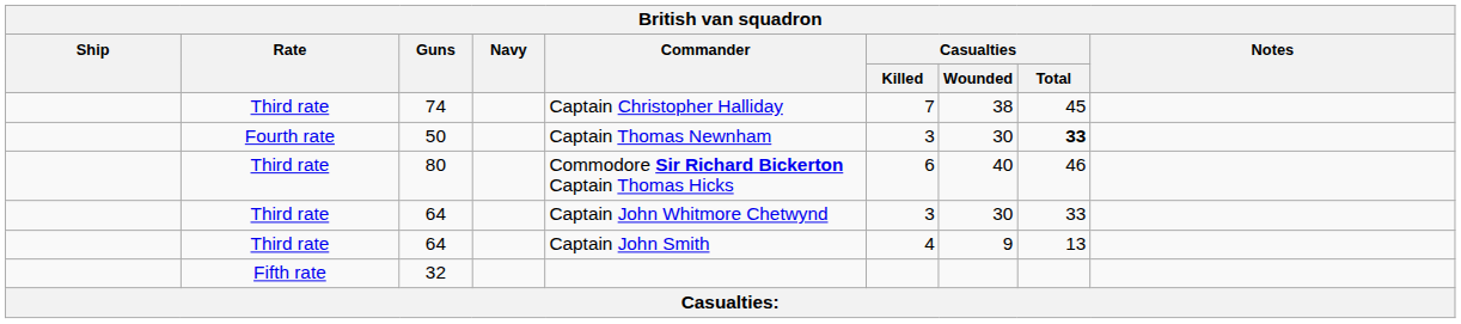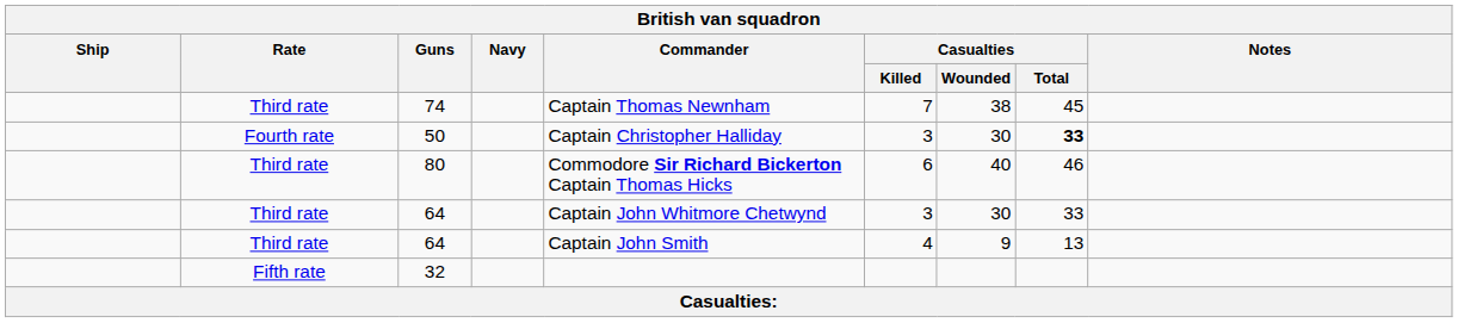74 | Commander: Captain Christopher Halliday -> Captain Thomas Newnham
50 | Commander: Captain Thomas Newnham -> Captain Christopher Halliday
